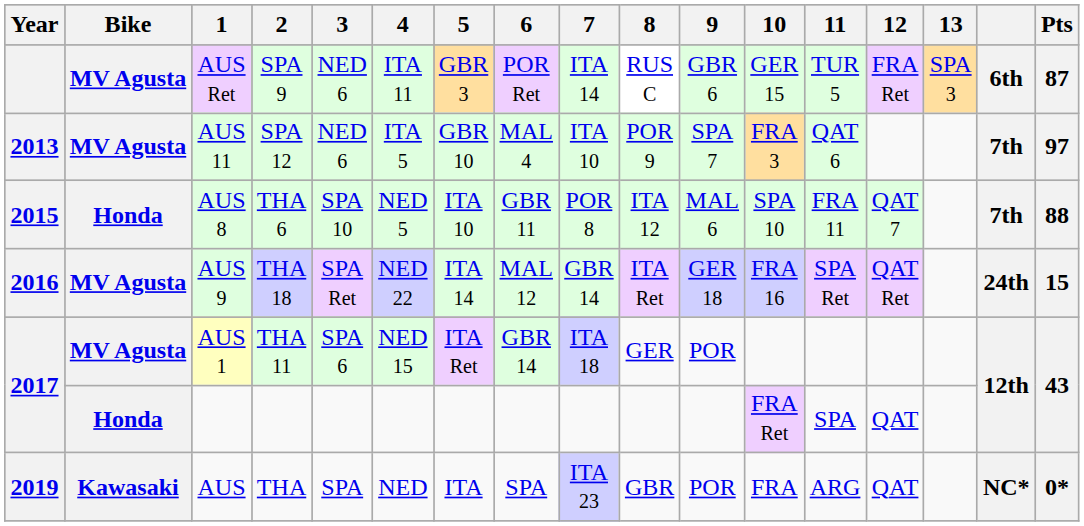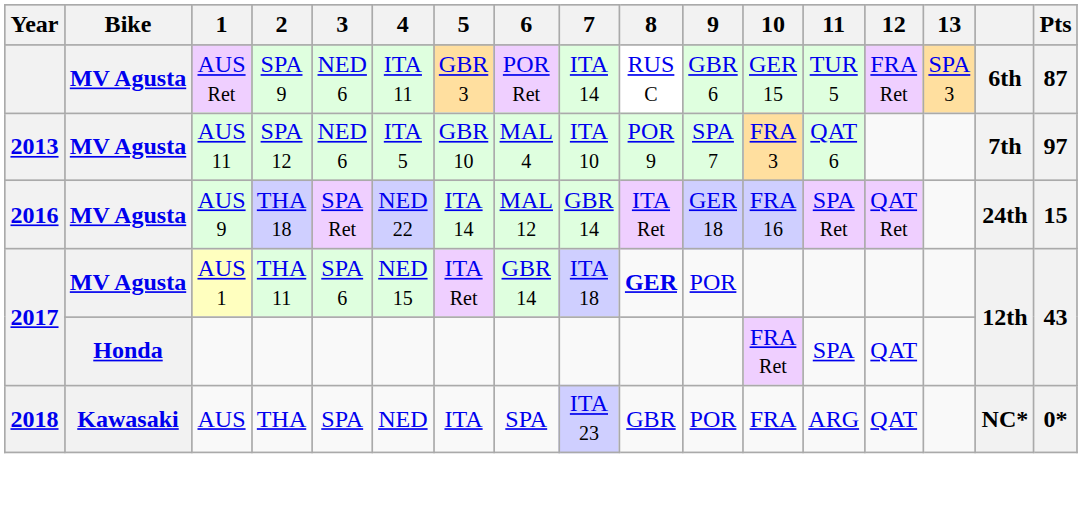- row: 2015 | Honda | AUS 8 | THA 6 | SPA 10 | NED 5 | ITA 10 | GBR 11 | POR 8 | ITA 12 | MAL 6 | SPA 10 | FRA 11 | QAT 7 | 7th | 88
AUS 1 | 8: normal -> bold
AUS | Year: 2019 -> 2018
